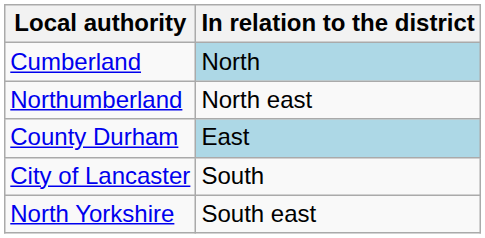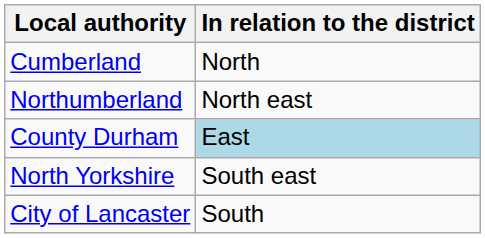Cumberland | In relation to the district: lightblue background -> no background
rows swapped: North Yorkshire <-> City of Lancaster
